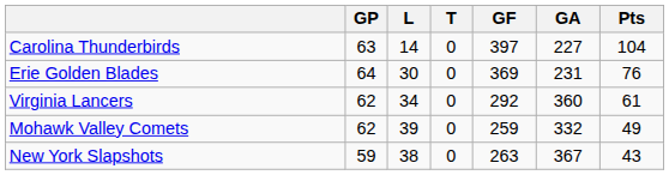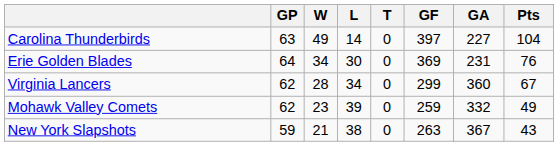+ column: W | 49 | 34 | 28 | 23 | 21
Virginia Lancers | GF: 292 -> 299
Virginia Lancers | Pts: 61 -> 67
